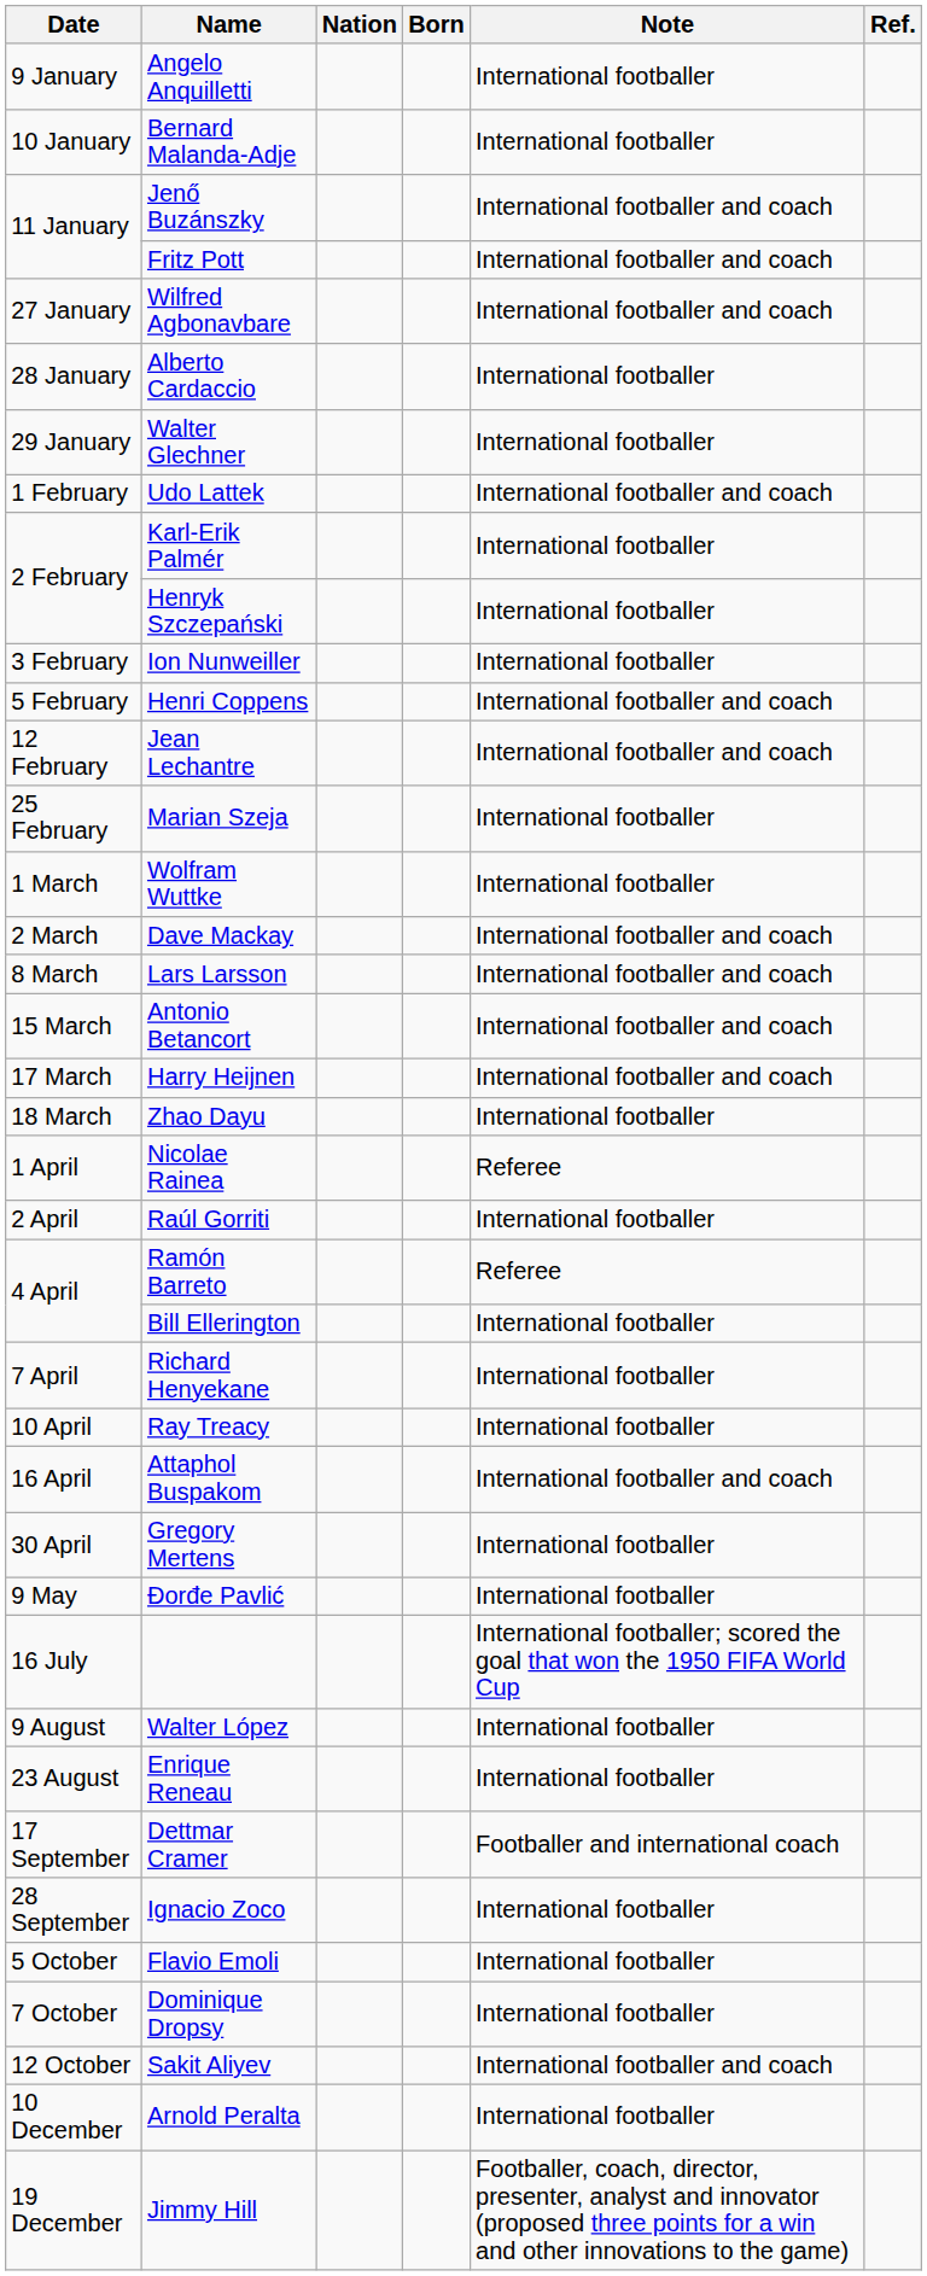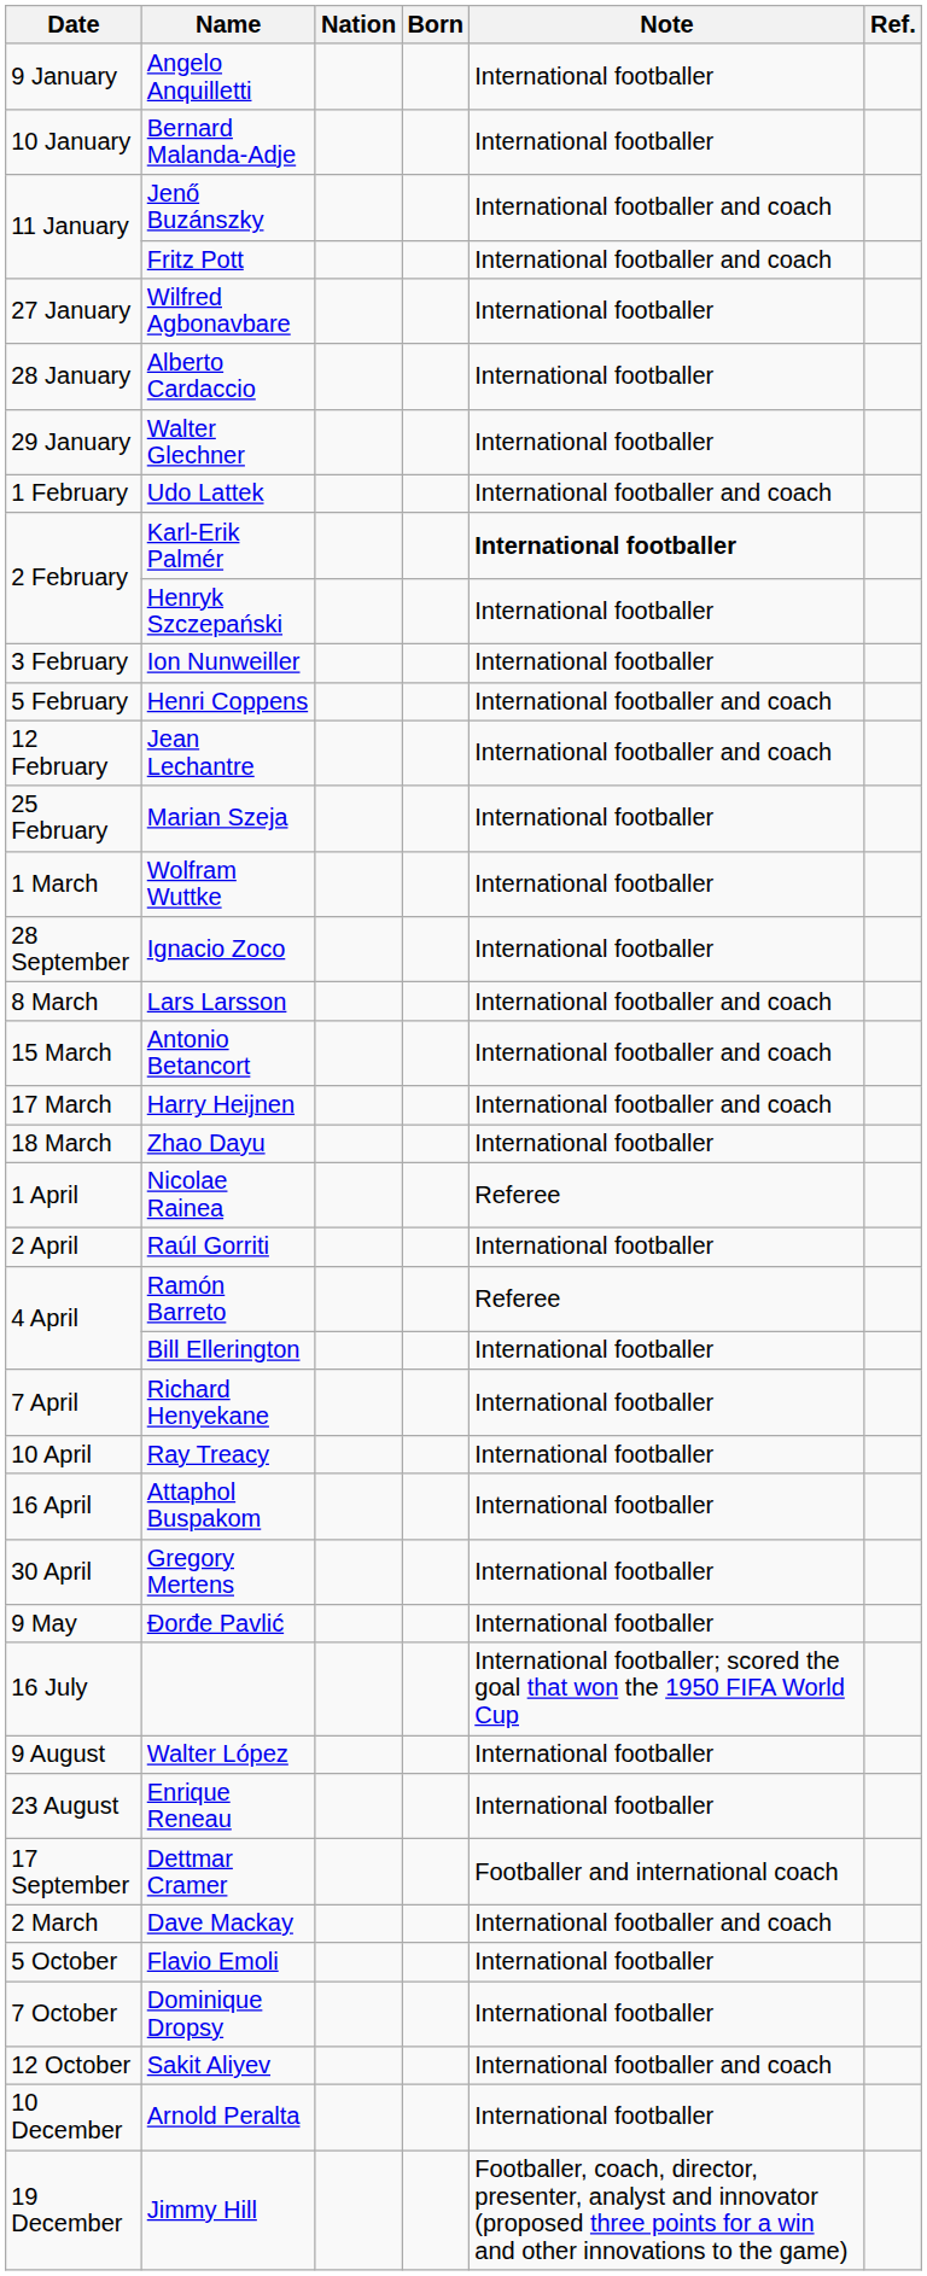Wilfred Agbonavbare | Note: International footballer and coach -> International footballer
Karl-Erik Palmér | Note: normal -> bold
rows swapped: Dave Mackay <-> Ignacio Zoco
Attaphol Buspakom | Note: International footballer and coach -> International footballer
